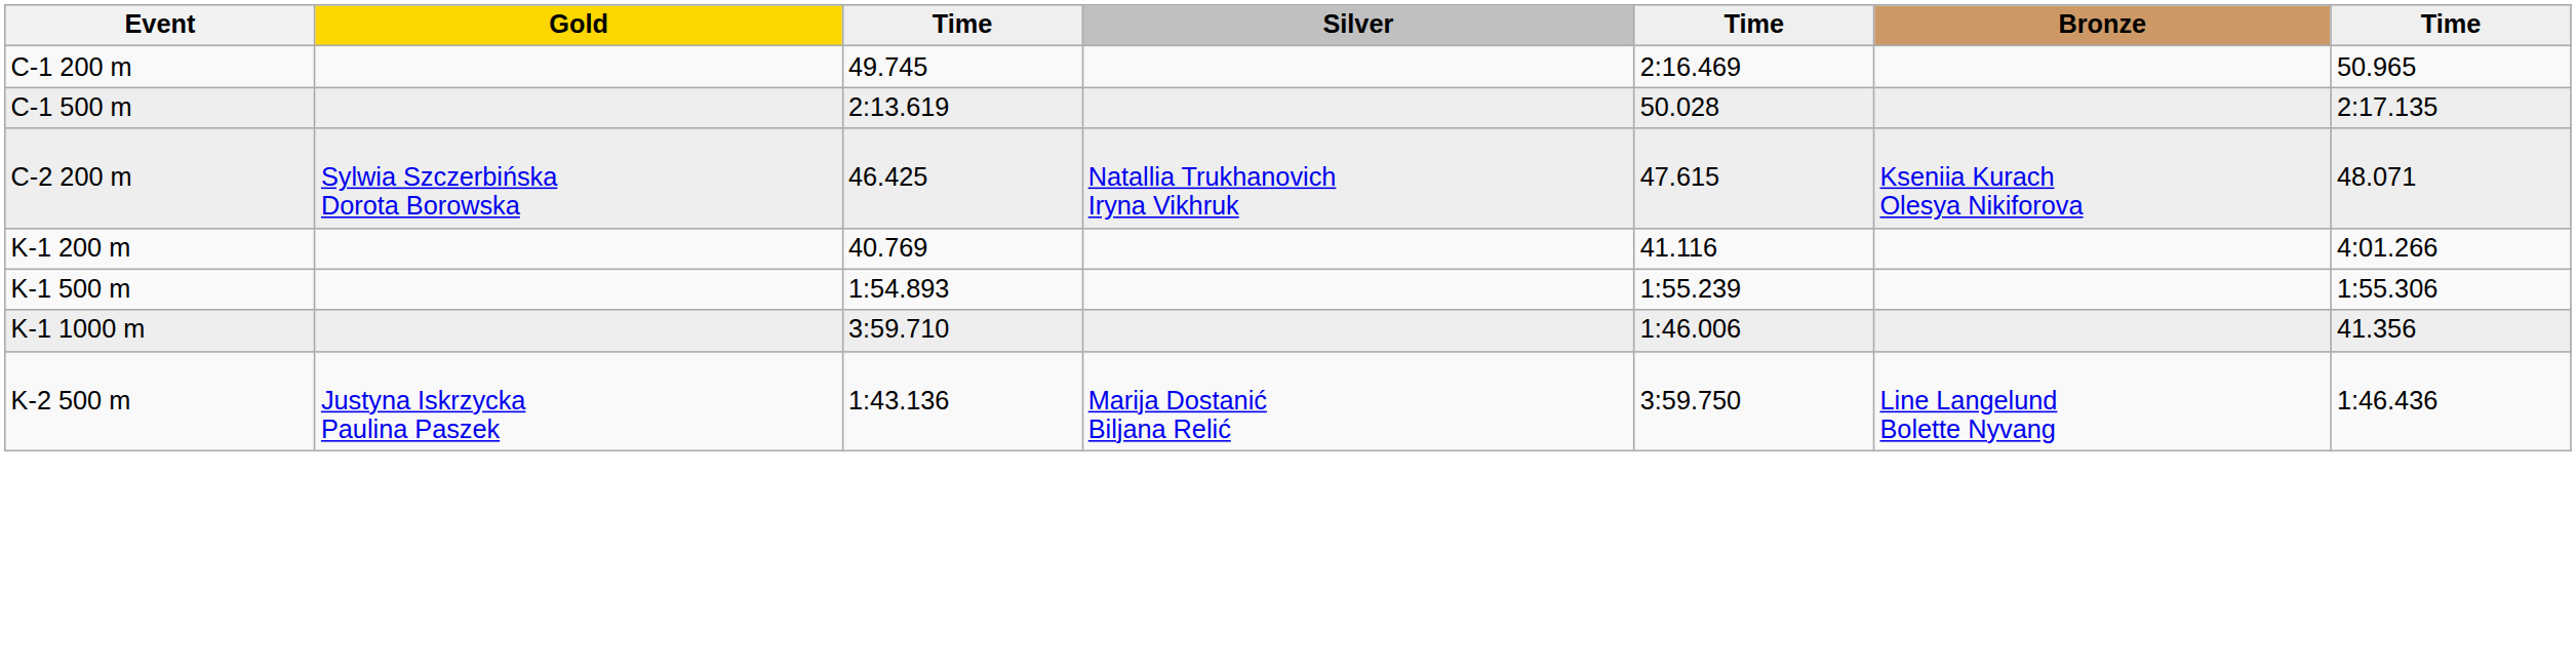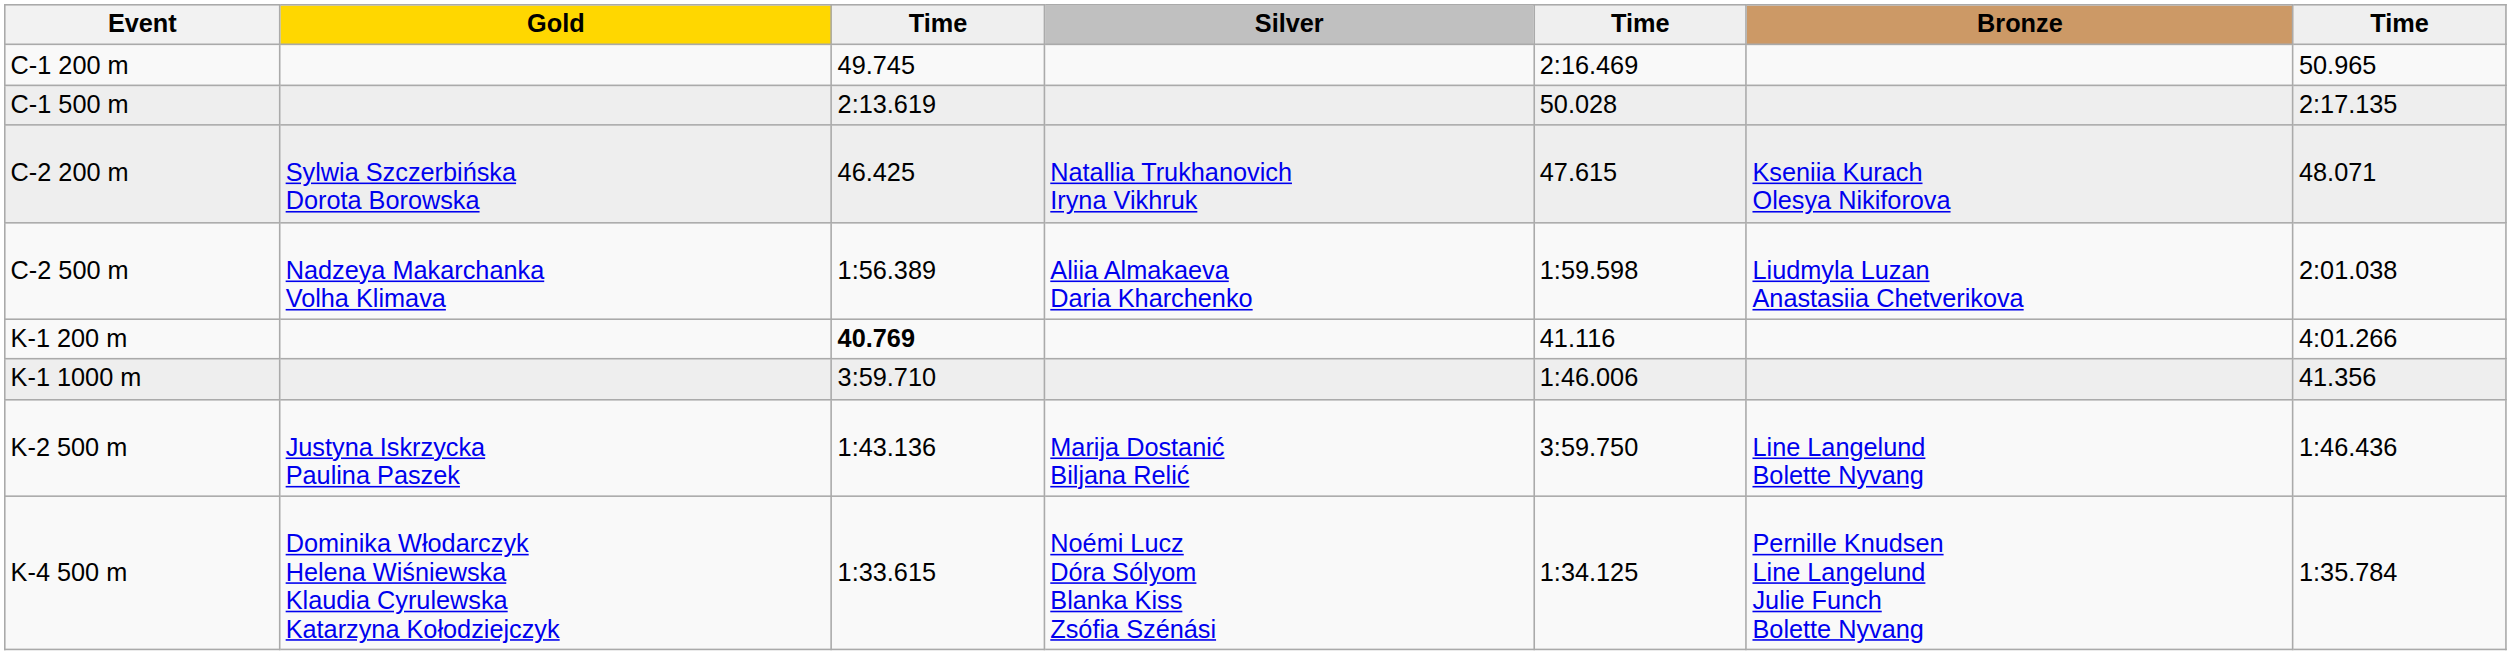+ row: C-2 500 m | Nadzeya Makarchanka Volha Klimava | 1:56.389 | Aliia Almakaeva Daria Kharchenko | 1:59.598 | Liudmyla Luzan Anastasiia Chetverikova | 2:01.038
K-1 200 m | column 3: normal -> bold
- row: K-1 500 m | 1:54.893 | 1:55.239 | 1:55.306
+ row: K-4 500 m | Dominika Włodarczyk Helena Wiśniewska Klaudia Cyrulewska Katarzyna Kołodziejczyk | 1:33.615 | Noémi Lucz Dóra Sólyom Blanka Kiss Zsófia Szénási | 1:34.125 | Pernille Knudsen Line Langelund Julie Funch Bolette Nyvang | 1:35.784
